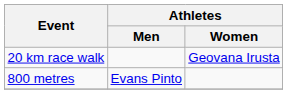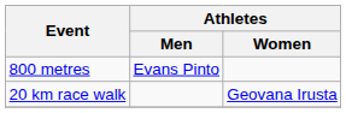rows swapped: 800 metres <-> 20 km race walk
